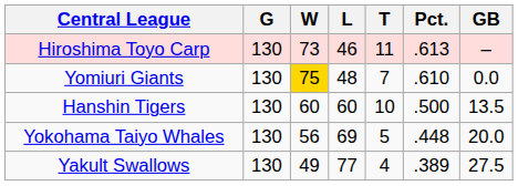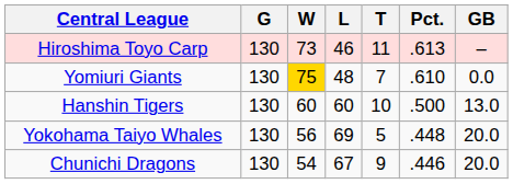Hanshin Tigers | GB: 13.5 -> 13.0
+ row: Chunichi Dragons | 130 | 54 | 67 | 9 | .446 | 20.0
- row: Yakult Swallows | 130 | 49 | 77 | 4 | .389 | 27.5
